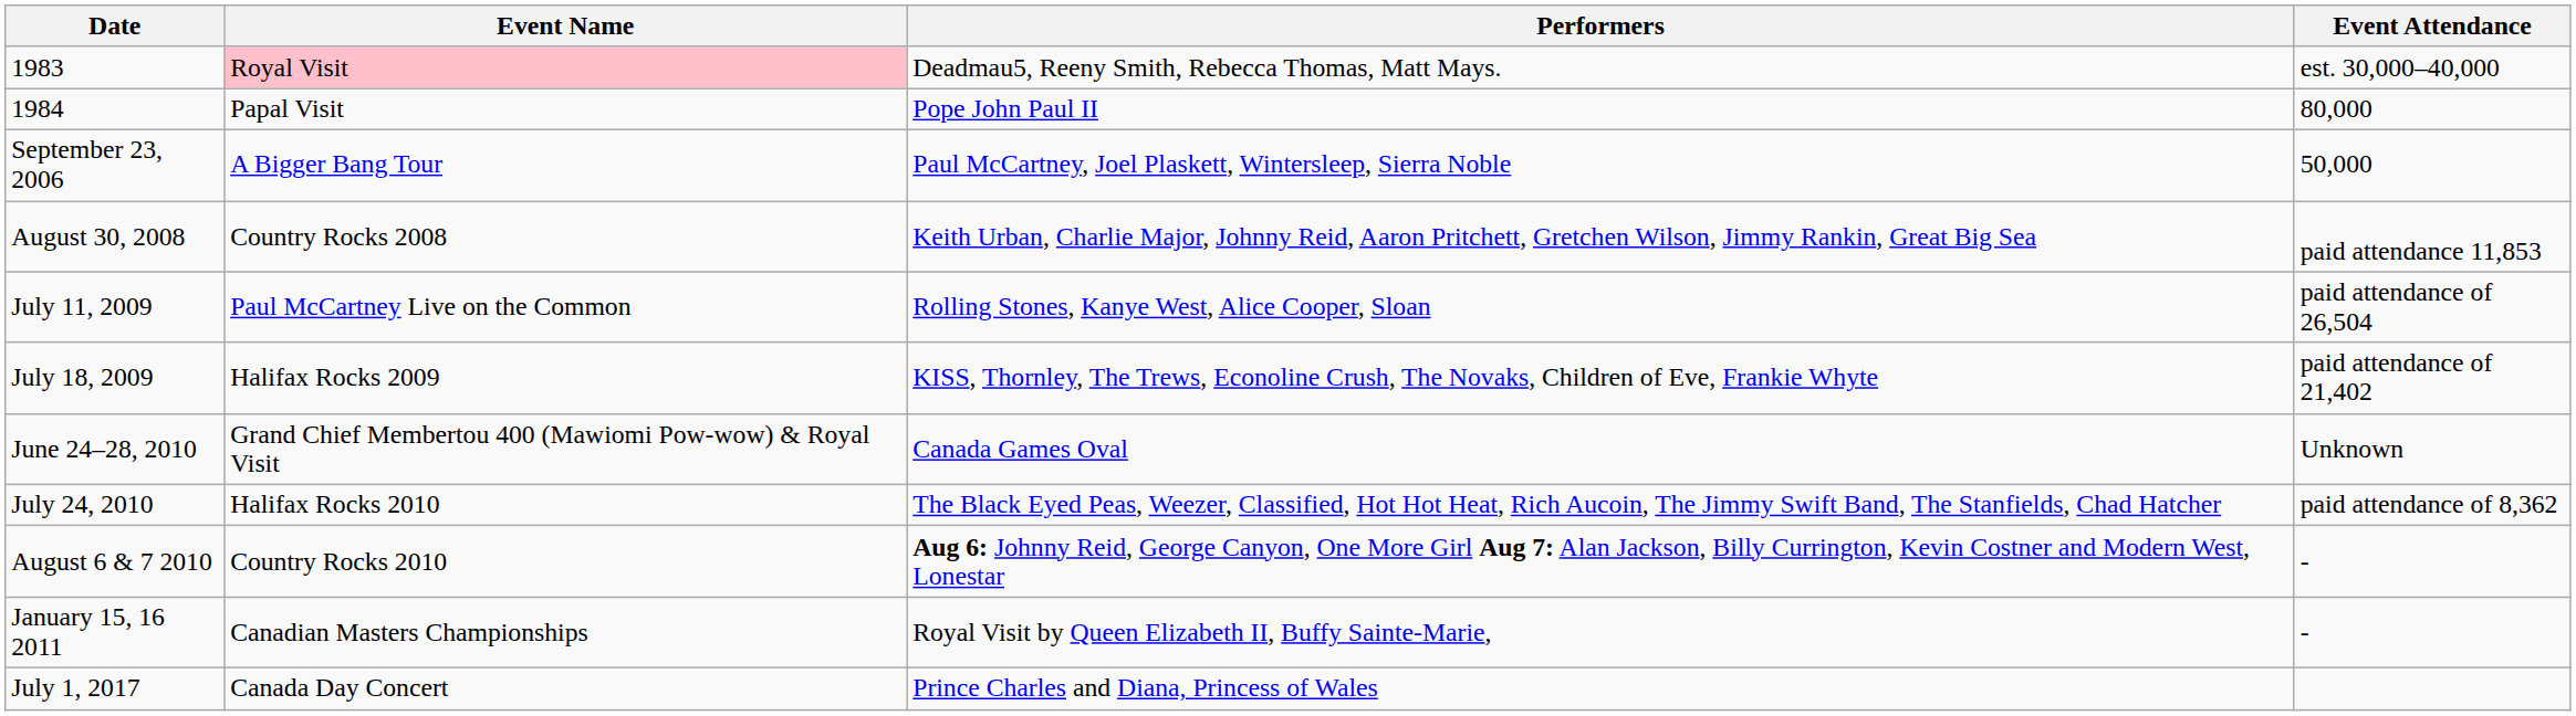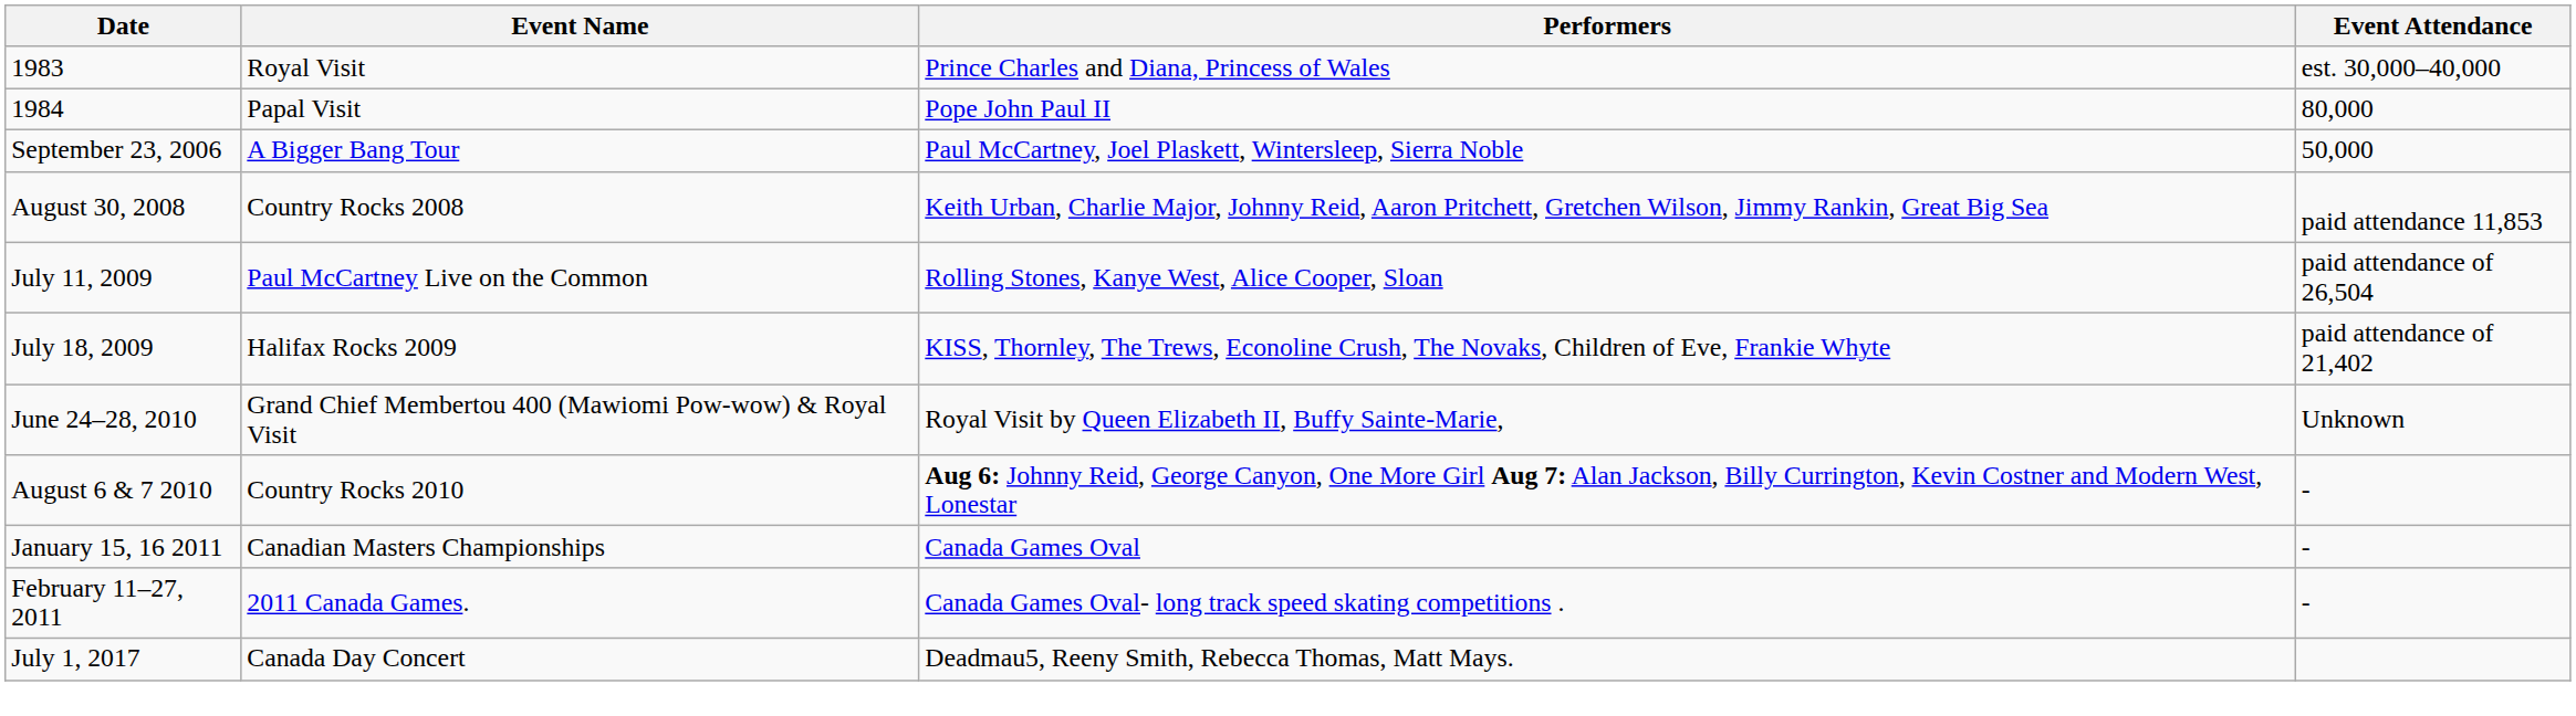1983 | Event Name: pink background -> no background
1983 | Performers: Deadmau5, Reeny Smith, Rebecca Thomas, Matt Mays. -> Prince Charles and Diana, Princess of Wales
June 24–28, 2010 | Performers: Canada Games Oval -> Royal Visit by Queen Elizabeth II, Buffy Sainte-Marie,
- row: July 24, 2010 | Halifax Rocks 2010 | The Black Eyed Peas, Weezer, Classified, Hot Hot Heat, Rich Aucoin, The Jimmy Swift Band, The Stanfields, Chad Hatcher | paid attendance of 8,362
January 15, 16 2011 | Performers: Royal Visit by Queen Elizabeth II, Buffy Sainte-Marie, -> Canada Games Oval
+ row: February 11–27, 2011 | 2011 Canada Games. | Canada Games Oval- long track speed skating competitions . | -
July 1, 2017 | Performers: Prince Charles and Diana, Princess of Wales -> Deadmau5, Reeny Smith, Rebecca Thomas, Matt Mays.
